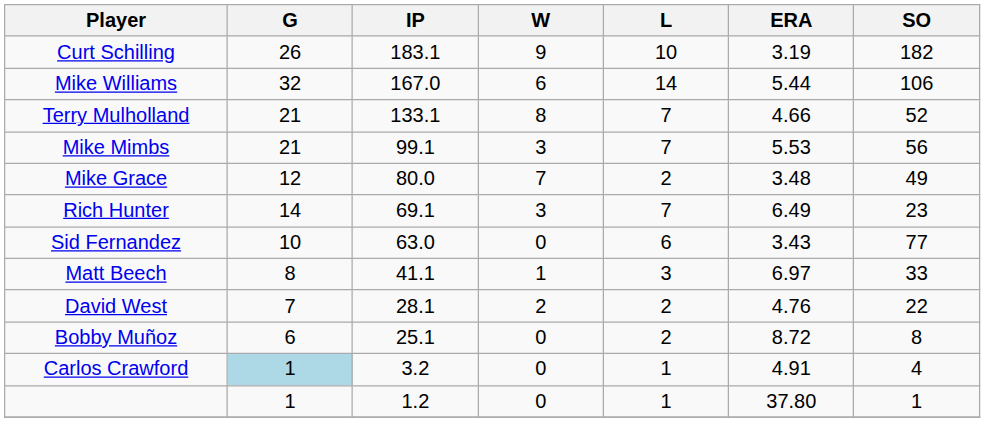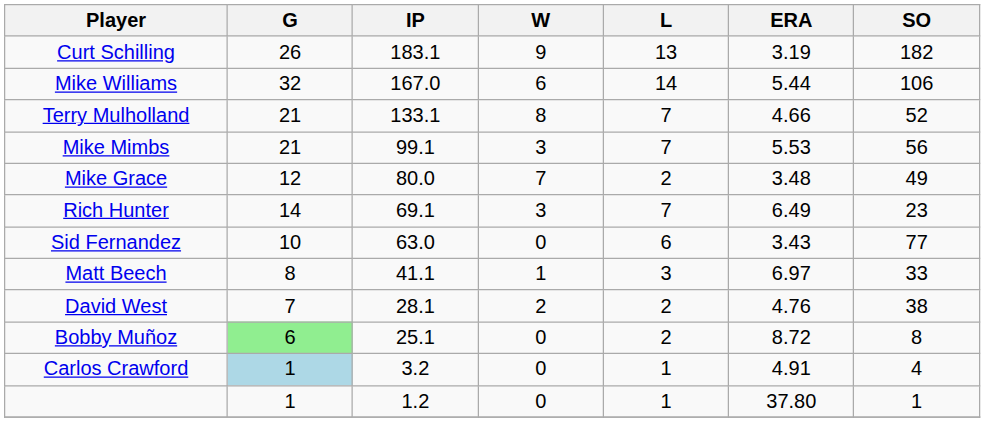Curt Schilling | L: 10 -> 13
David West | SO: 22 -> 38
Bobby Muñoz | G: no background -> lightgreen background
